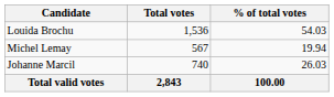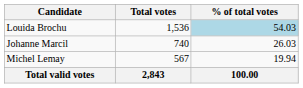Louida Brochu | % of total votes: no background -> lightblue background
rows swapped: Johanne Marcil <-> Michel Lemay
